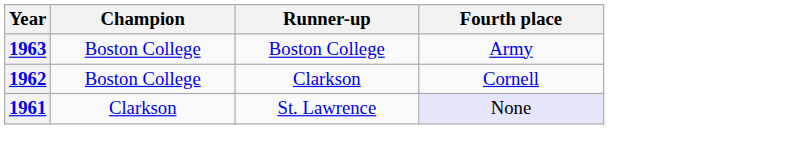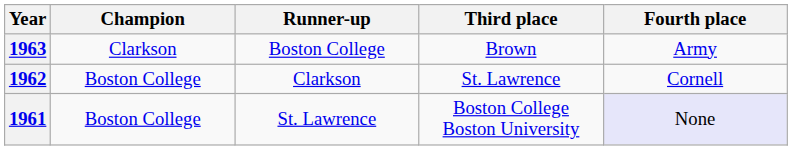+ column: Third place | Brown | St. Lawrence | Boston College Boston University
1963 | Champion: Boston College -> Clarkson
1961 | Champion: Clarkson -> Boston College
